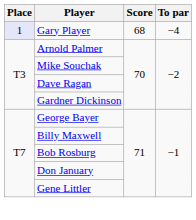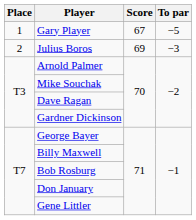Gary Player | Place: lavender background -> no background
Gary Player | Score: 68 -> 67
Gary Player | To par: −4 -> −5
+ row: 2 | Julius Boros | 69 | −3
